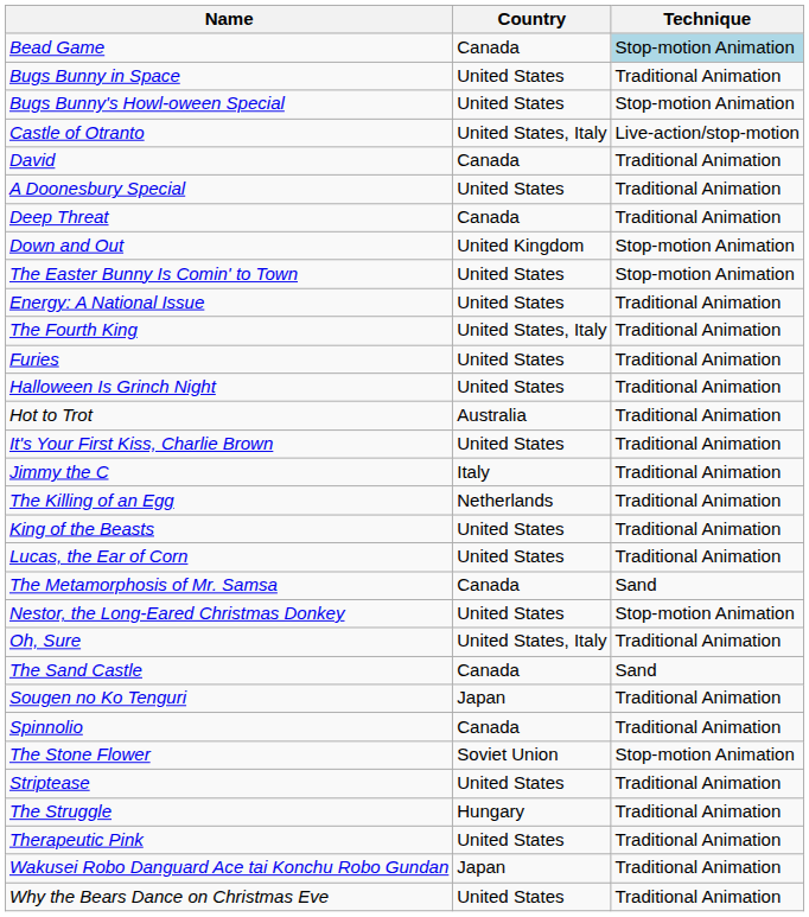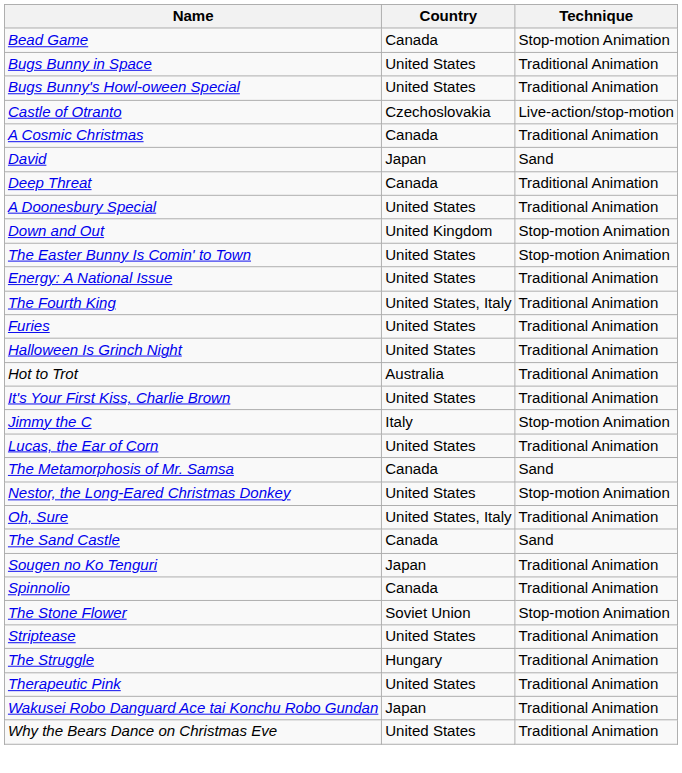Bead Game | Technique: lightblue background -> no background
Bugs Bunny's Howl-oween Special | Technique: Stop-motion Animation -> Traditional Animation
Castle of Otranto | Country: United States, Italy -> Czechoslovakia
+ row: A Cosmic Christmas | Canada | Traditional Animation
David | Country: Canada -> Japan
David | Technique: Traditional Animation -> Sand
rows swapped: Deep Threat <-> A Doonesbury Special
Jimmy the C | Technique: Traditional Animation -> Stop-motion Animation
- row: The Killing of an Egg | Netherlands | Traditional Animation
- row: King of the Beasts | United States | Traditional Animation
